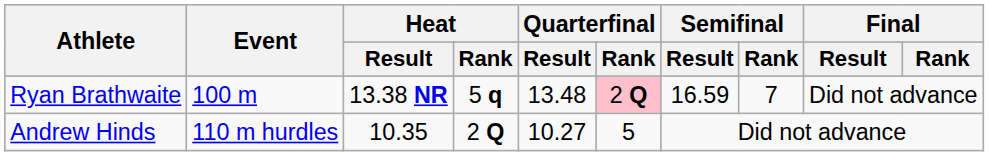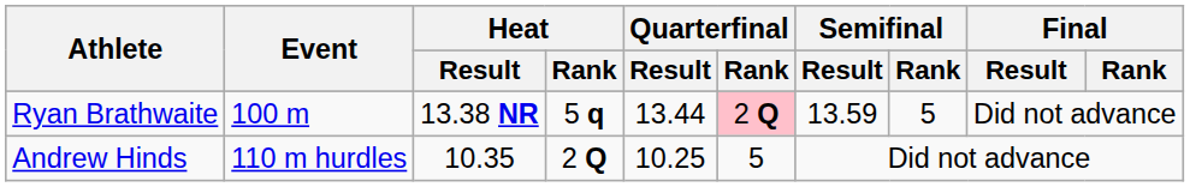Ryan Brathwaite | Quarterfinal / Result: 13.48 -> 13.44
Ryan Brathwaite | Semifinal / Result: 16.59 -> 13.59
Ryan Brathwaite | Semifinal / Rank: 7 -> 5
Andrew Hinds | Quarterfinal / Result: 10.27 -> 10.25
